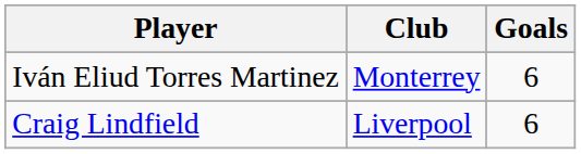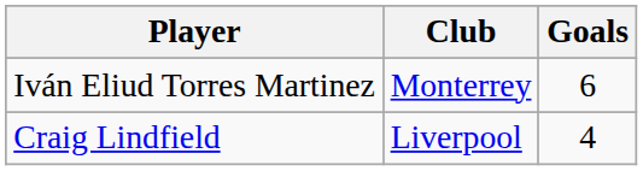Craig Lindfield | Goals: 6 -> 4
